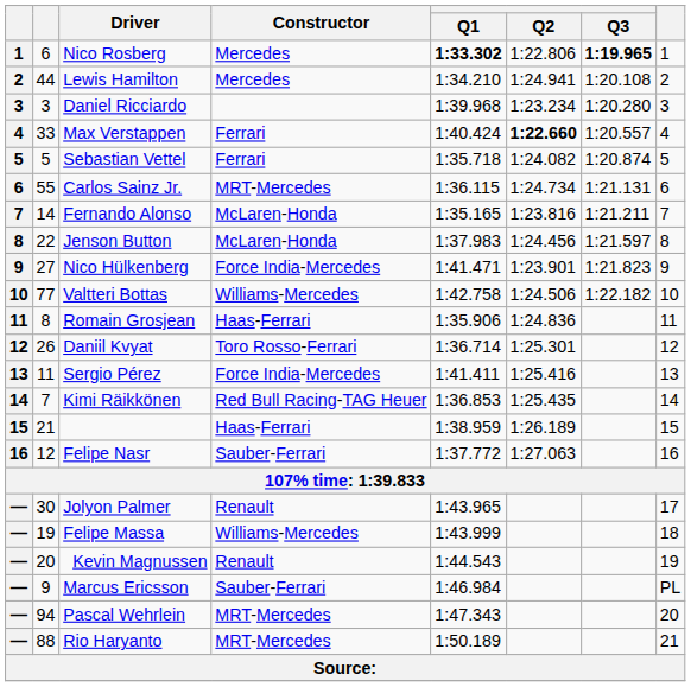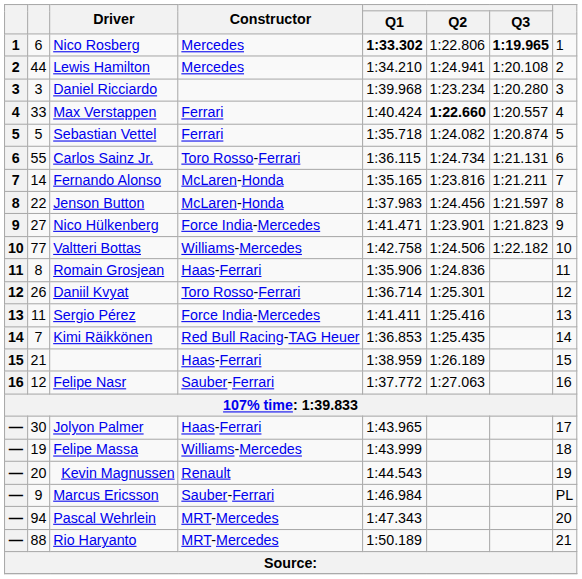Carlos Sainz Jr. | Constructor: MRT-Mercedes -> Toro Rosso-Ferrari
Jolyon Palmer | Constructor: Renault -> Haas-Ferrari
